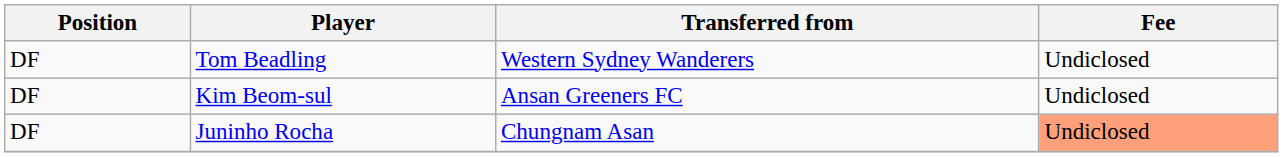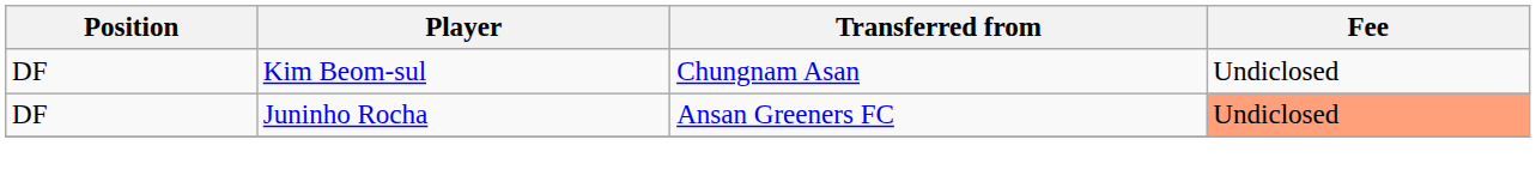- row: DF | Tom Beadling | Western Sydney Wanderers | Undiclosed
Kim Beom-sul | Transferred from: Ansan Greeners FC -> Chungnam Asan
Juninho Rocha | Transferred from: Chungnam Asan -> Ansan Greeners FC
